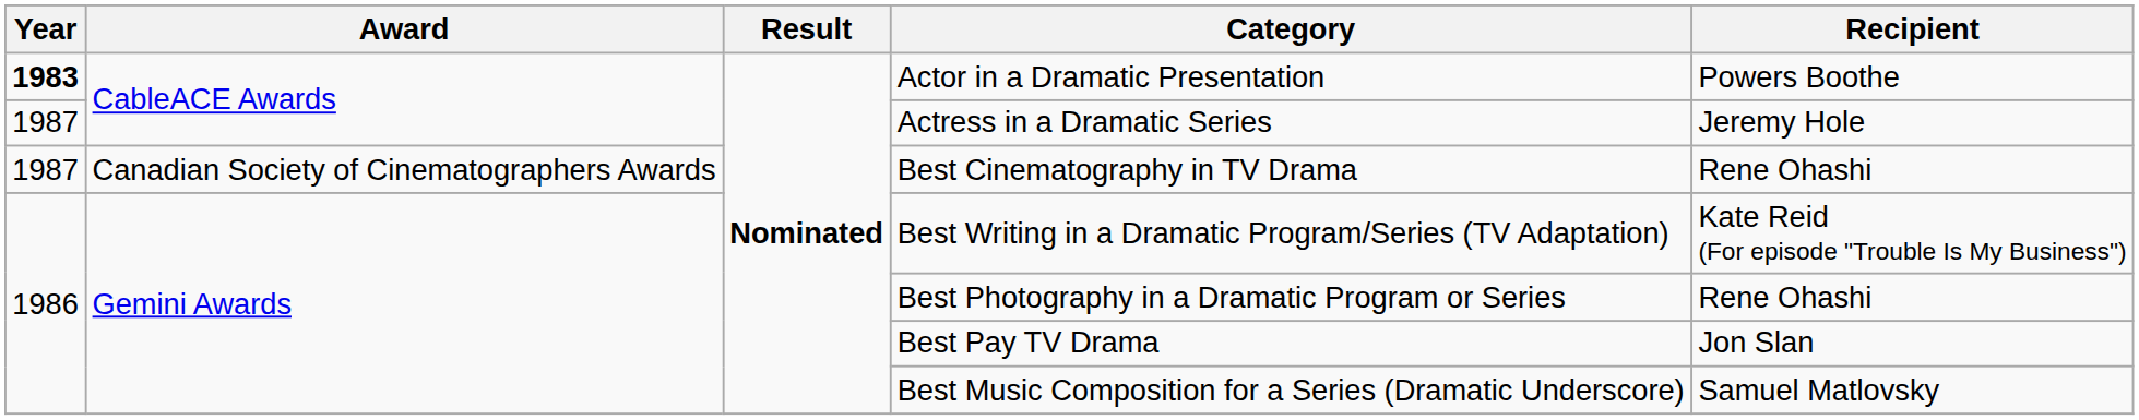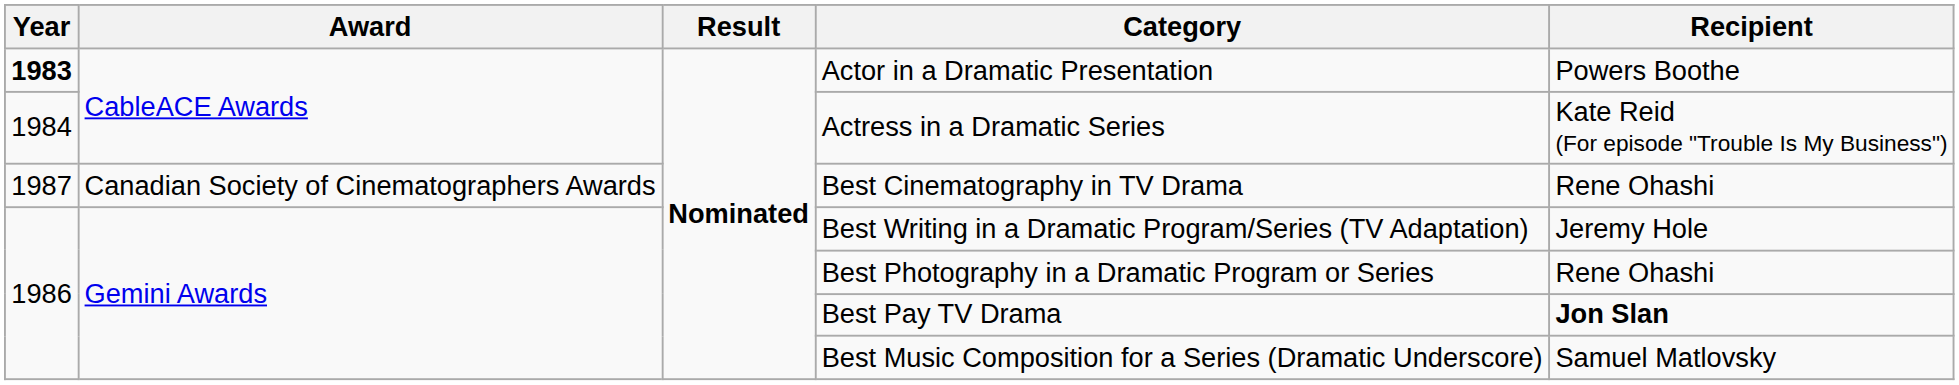Actress in a Dramatic Series | Year: 1987 -> 1984
Actress in a Dramatic Series | Recipient: Jeremy Hole -> Kate Reid (For episode "Trouble Is My Business")
Best Writing in a Dramatic Program/Series (TV Adaptation) | Recipient: Kate Reid (For episode "Trouble Is My Business") -> Jeremy Hole
Best Pay TV Drama | Recipient: normal -> bold
